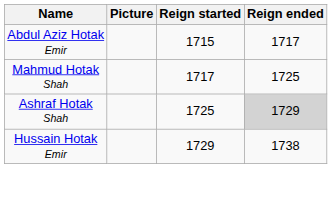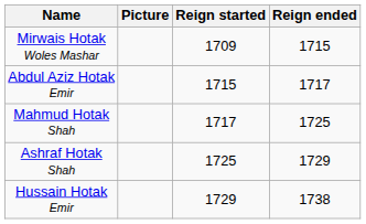+ row: Mirwais Hotak Woles Mashar | 1709 | 1715
Ashraf Hotak Shah | Reign ended: lightgrey background -> no background
